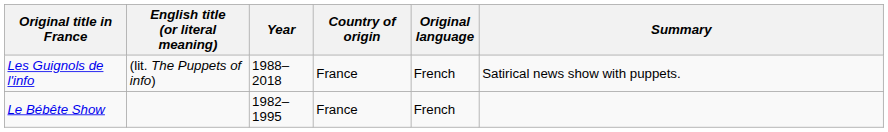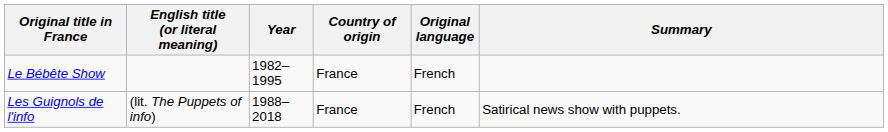rows swapped: Le Bébête Show <-> Les Guignols de l'info
